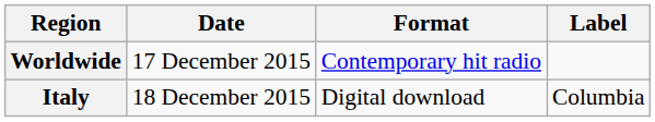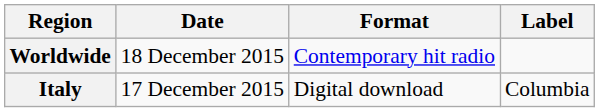Worldwide | Date: 17 December 2015 -> 18 December 2015
Italy | Date: 18 December 2015 -> 17 December 2015
